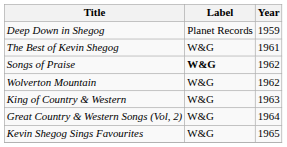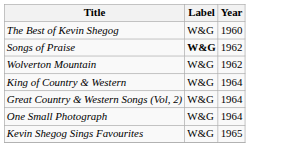- row: Deep Down in Shegog | Planet Records | 1959
The Best of Kevin Shegog | Year: 1961 -> 1960
King of Country & Western | Year: 1963 -> 1964
+ row: One Small Photograph | W&G | 1964
